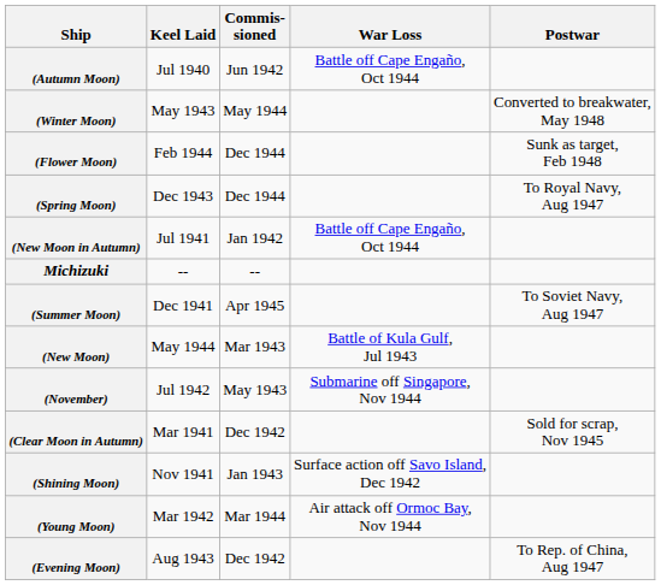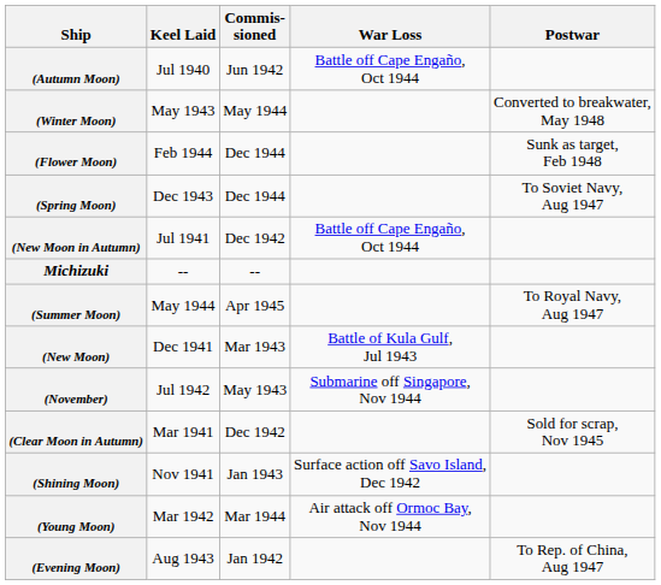(Spring Moon) | Postwar: To Royal Navy, Aug 1947 -> To Soviet Navy, Aug 1947
(New Moon in Autumn) | Commis- sioned: Jan 1942 -> Dec 1942
(Summer Moon) | Keel Laid: Dec 1941 -> May 1944
(Summer Moon) | Postwar: To Soviet Navy, Aug 1947 -> To Royal Navy, Aug 1947
(New Moon) | Keel Laid: May 1944 -> Dec 1941
(Evening Moon) | Commis- sioned: Dec 1942 -> Jan 1942
